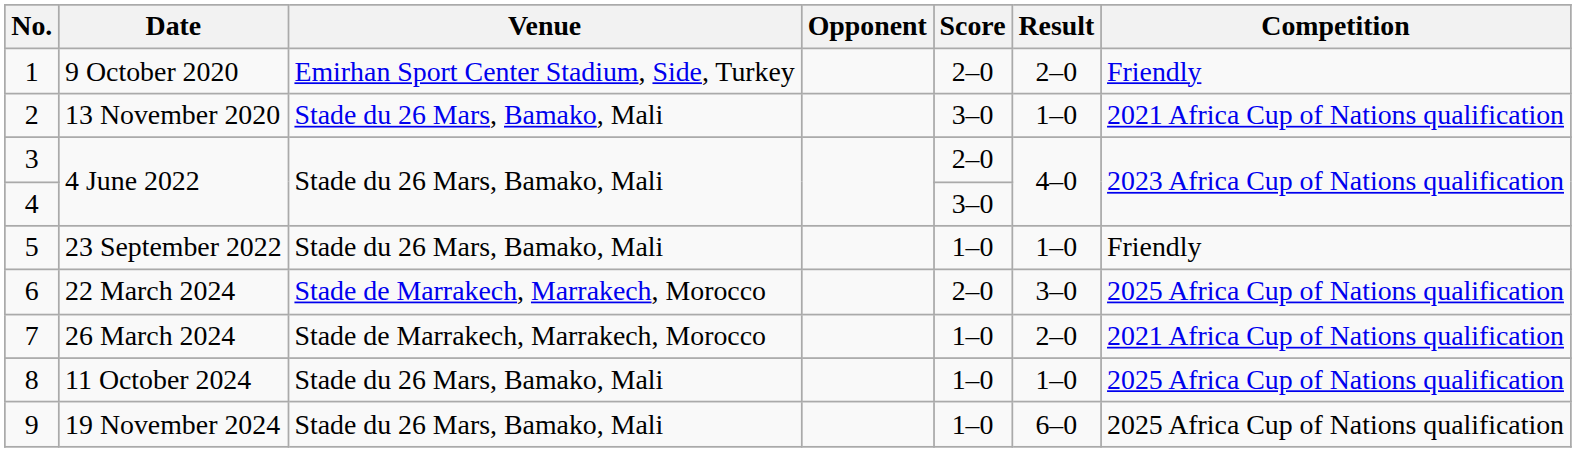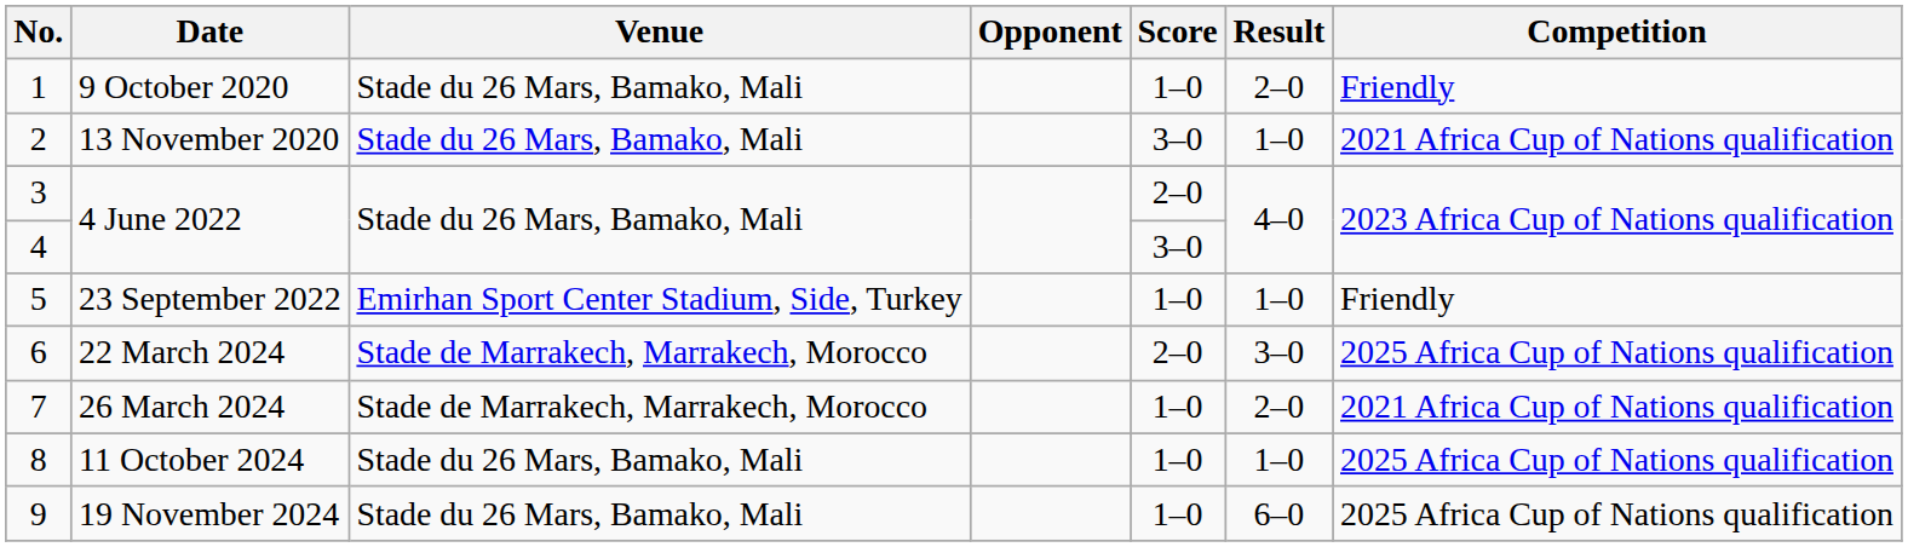1 | Venue: Emirhan Sport Center Stadium, Side, Turkey -> Stade du 26 Mars, Bamako, Mali
1 | Score: 2–0 -> 1–0
5 | Venue: Stade du 26 Mars, Bamako, Mali -> Emirhan Sport Center Stadium, Side, Turkey
